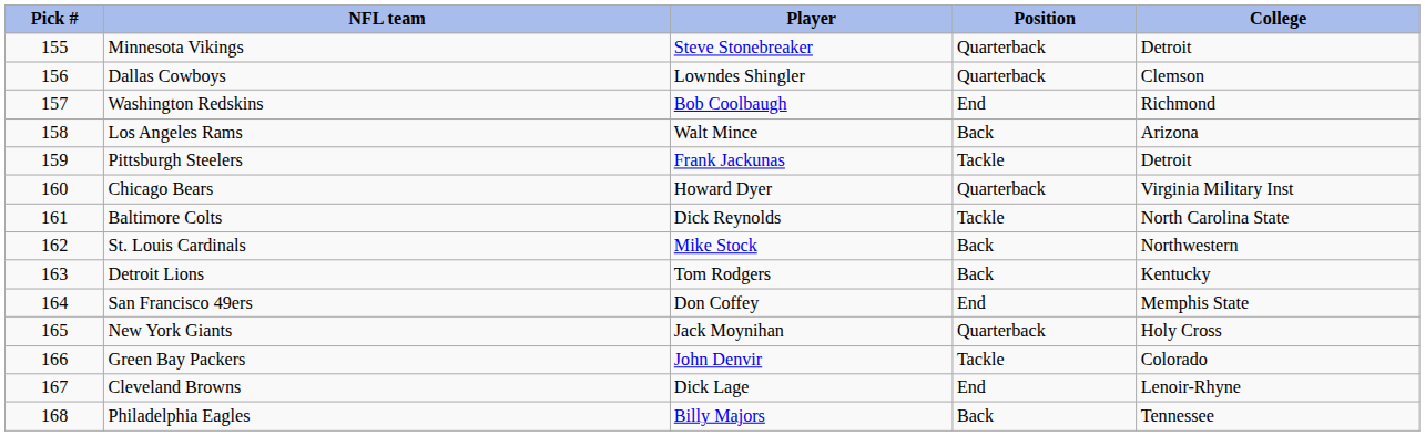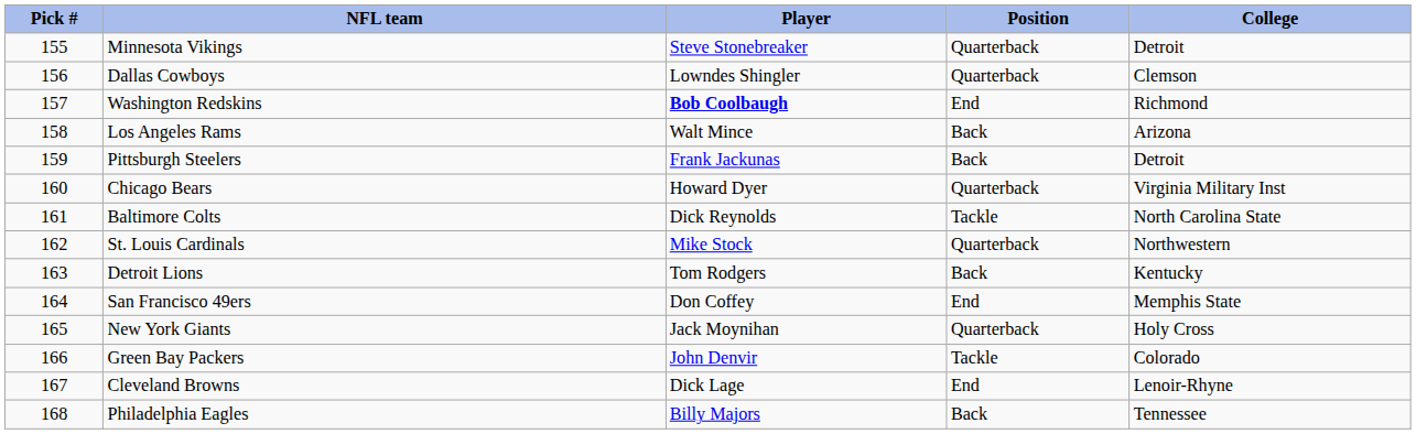Washington Redskins | Player: normal -> bold
Pittsburgh Steelers | Position: Tackle -> Back
St. Louis Cardinals | Position: Back -> Quarterback
